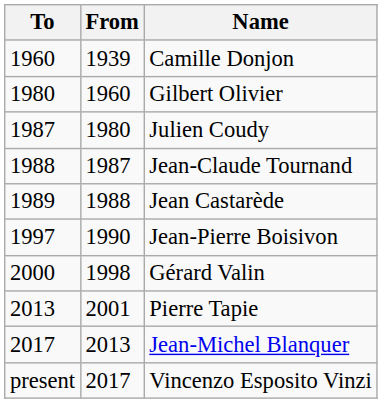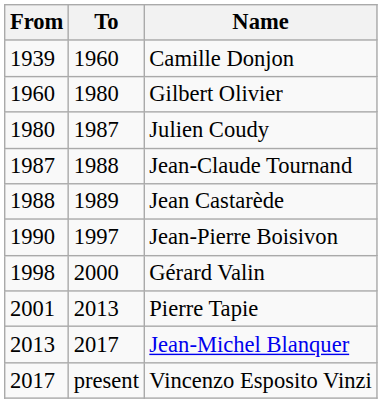columns swapped: From <-> To
